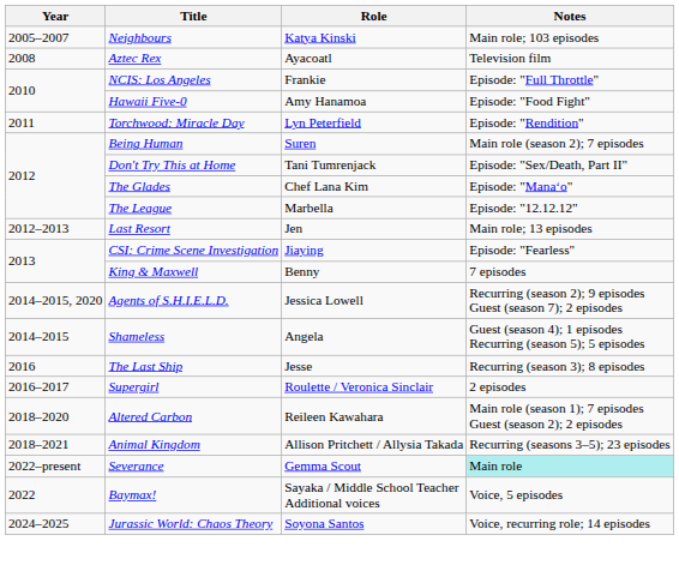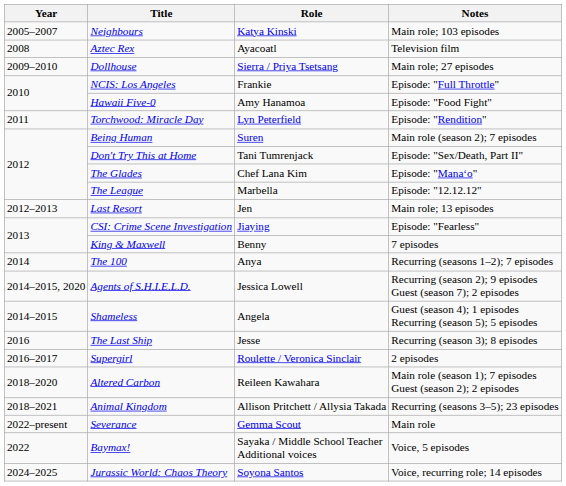+ row: 2009–2010 | Dollhouse | Sierra / Priya Tsetsang | Main role; 27 episodes
+ row: 2014 | The 100 | Anya | Recurring (seasons 1–2); 7 episodes
Severance | Notes: paleturquoise background -> no background
